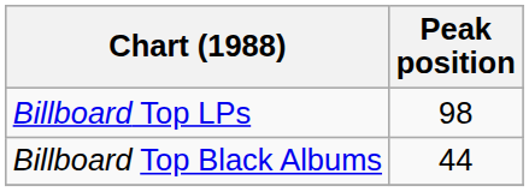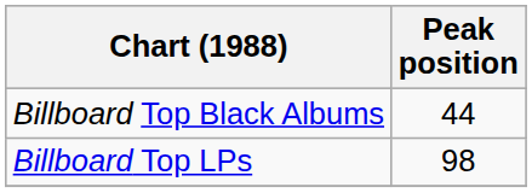rows swapped: Billboard Top LPs <-> Billboard Top Black Albums
